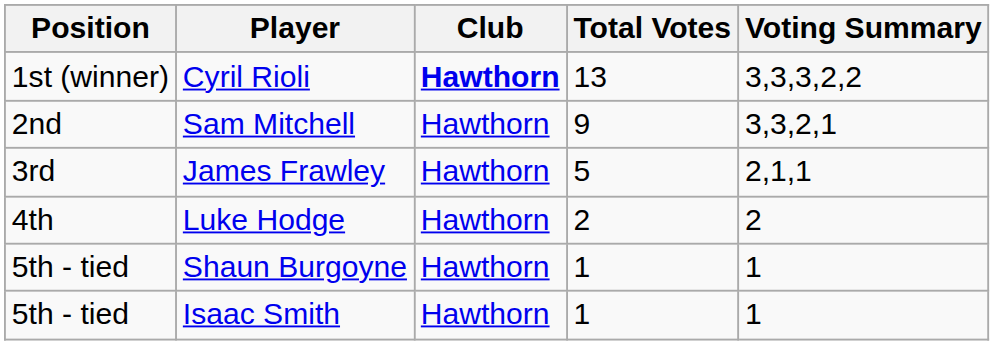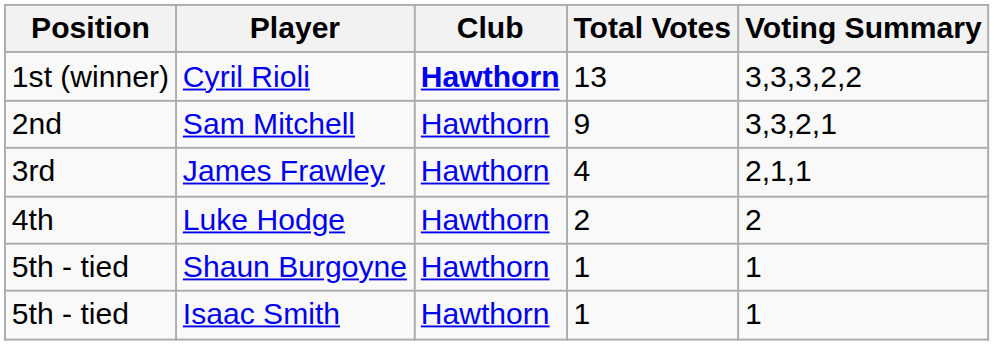James Frawley | Total Votes: 5 -> 4
